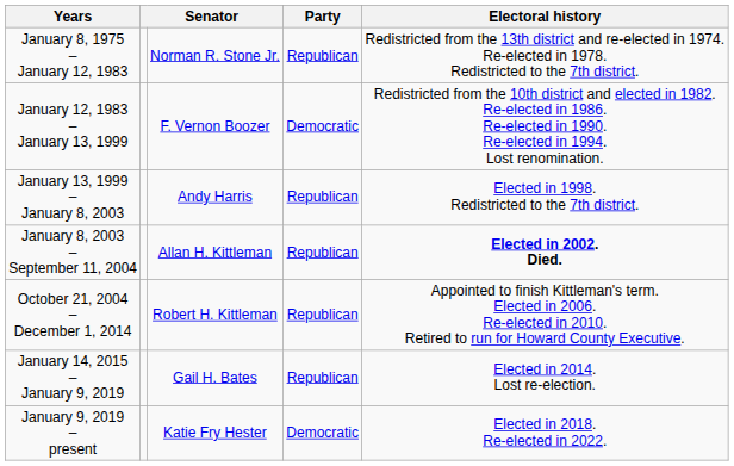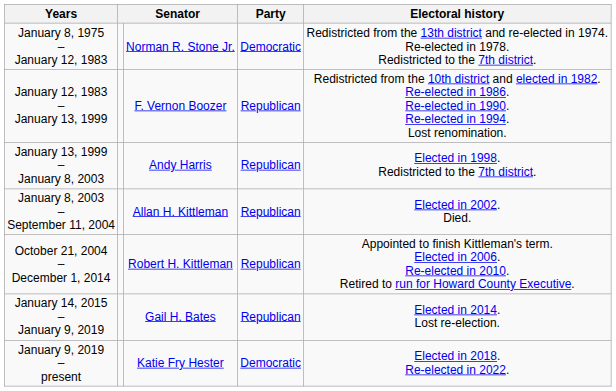January 8, 1975 – January 12, 1983 | Party: Republican -> Democratic
January 12, 1983 – January 13, 1999 | Party: Democratic -> Republican
January 8, 2003 – September 11, 2004 | Electoral history: bold -> normal
